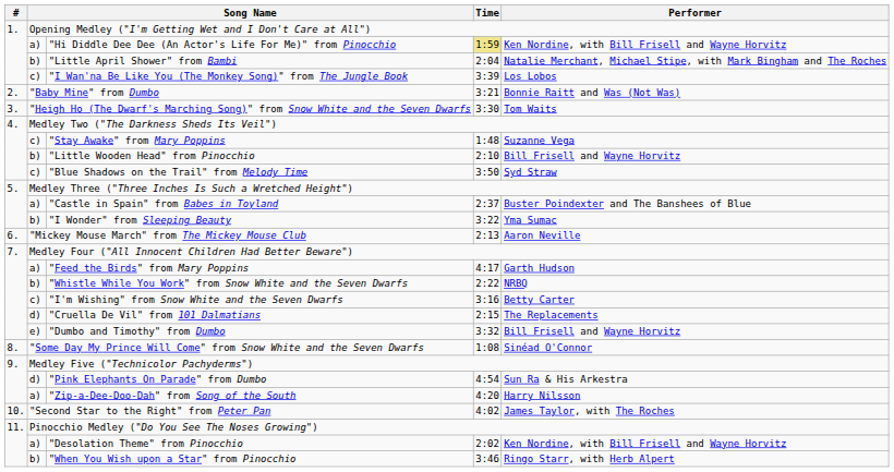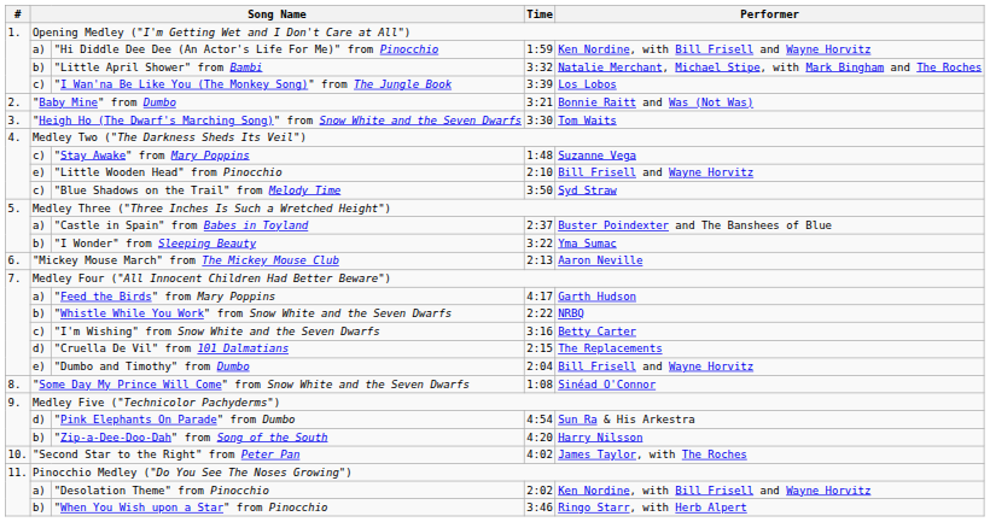"Hi Diddle Dee Dee (An Actor's Life For Me)" from Pinocchio | Time: khaki background -> no background
"Little April Shower" from Bambi | Time: 2:04 -> 3:32
"Little Wooden Head" from Pinocchio | column 2: b) -> e)
"Dumbo and Timothy" from Dumbo | Time: 3:32 -> 2:04
"Zip-a-Dee-Doo-Dah" from Song of the South | column 2: a) -> b)
